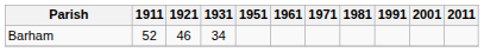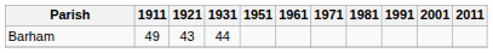Barham | 1911: 52 -> 49
Barham | 1921: 46 -> 43
Barham | 1931: 34 -> 44
